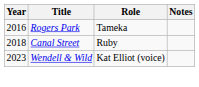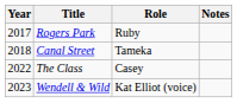Rogers Park | Year: 2016 -> 2017
Rogers Park | Role: Tameka -> Ruby
Canal Street | Role: Ruby -> Tameka
+ row: 2022 | The Class | Casey
